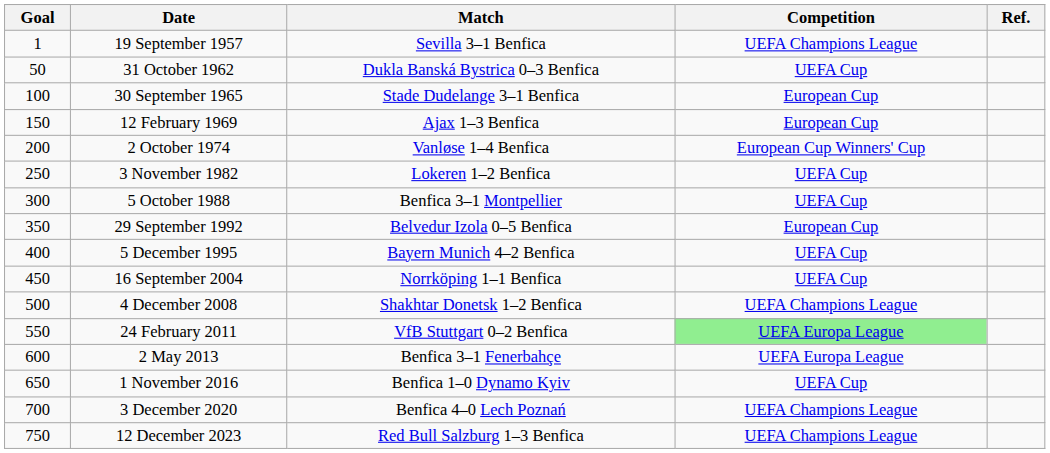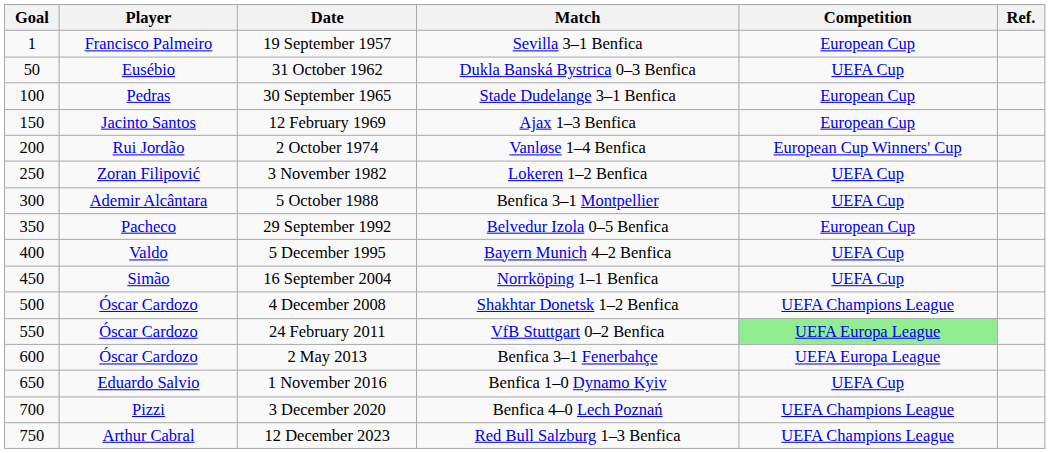+ column: Player | Francisco Palmeiro | Eusébio | Pedras | Jacinto Santos | Rui Jordão | Zoran Filipović | Ademir Alcântara | Pacheco | Valdo | Simão | Óscar Cardozo | Óscar Cardozo | Óscar Cardozo | Eduardo Salvio | Pizzi | Arthur Cabral
19 September 1957 | Competition: UEFA Champions League -> European Cup
